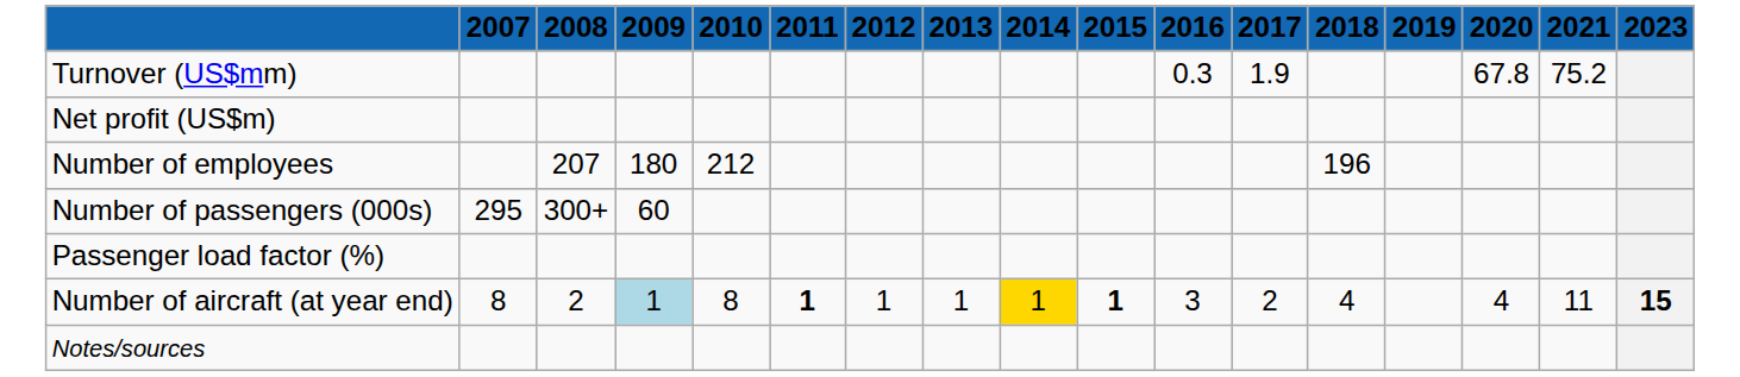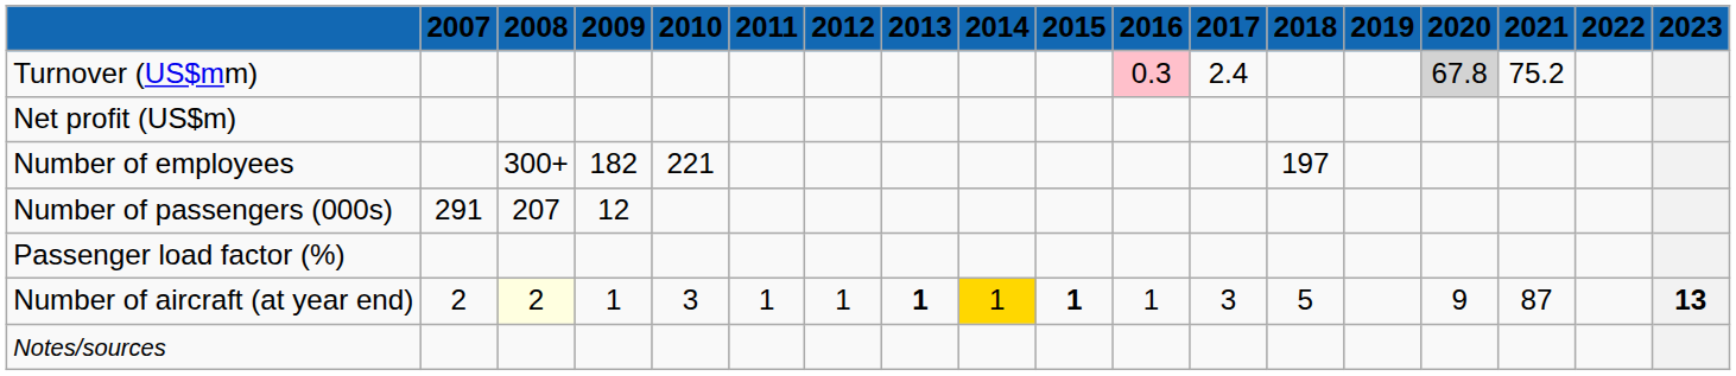+ column: 2022
Turnover (US$mm) | 2016: no background -> pink background
Turnover (US$mm) | 2017: 1.9 -> 2.4
Turnover (US$mm) | 2020: no background -> lightgrey background
Number of employees | 2008: 207 -> 300+
Number of employees | 2009: 180 -> 182
Number of employees | 2010: 212 -> 221
Number of employees | 2018: 196 -> 197
Number of passengers (000s) | 2007: 295 -> 291
Number of passengers (000s) | 2008: 300+ -> 207
Number of passengers (000s) | 2009: 60 -> 12
Number of aircraft (at year end) | 2007: 8 -> 2
Number of aircraft (at year end) | 2008: no background -> lightyellow background
Number of aircraft (at year end) | 2009: lightblue background -> no background
Number of aircraft (at year end) | 2010: 8 -> 3
Number of aircraft (at year end) | 2011: bold -> normal
Number of aircraft (at year end) | 2013: normal -> bold
Number of aircraft (at year end) | 2016: 3 -> 1
Number of aircraft (at year end) | 2017: 2 -> 3
Number of aircraft (at year end) | 2018: 4 -> 5
Number of aircraft (at year end) | 2020: 4 -> 9
Number of aircraft (at year end) | 2021: 11 -> 87
Number of aircraft (at year end) | 2023: 15 -> 13
